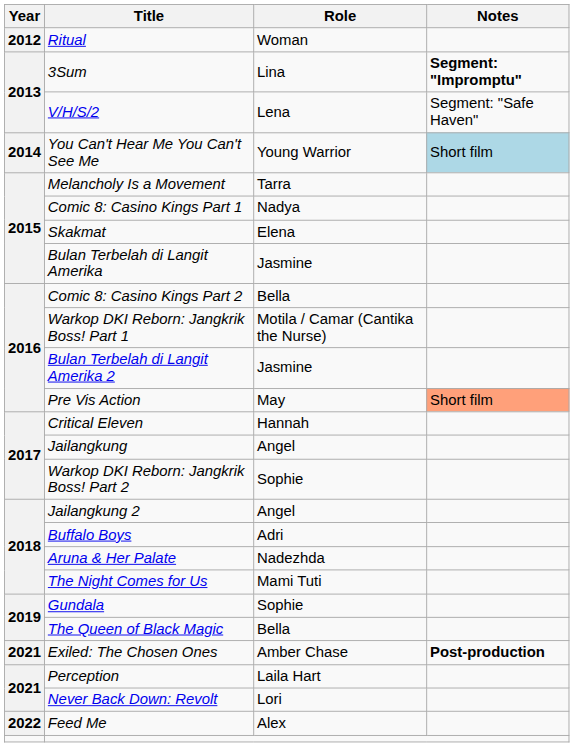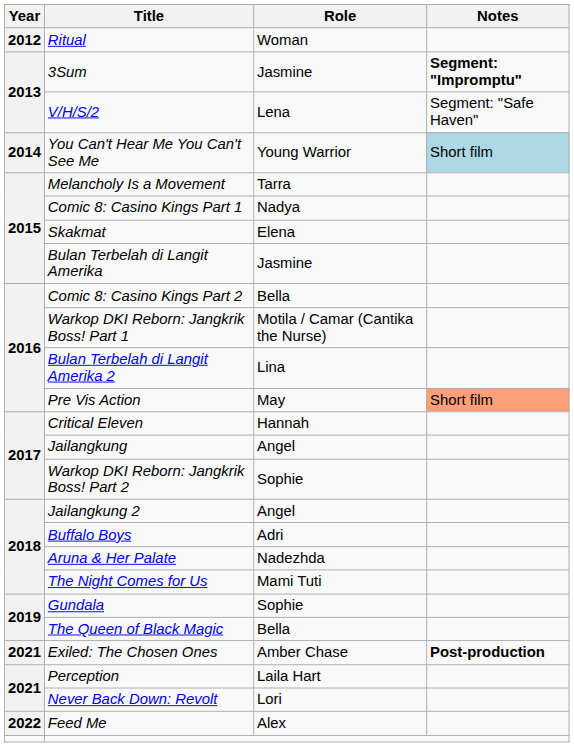3Sum | Role: Lina -> Jasmine
Bulan Terbelah di Langit Amerika 2 | Role: Jasmine -> Lina
